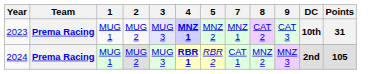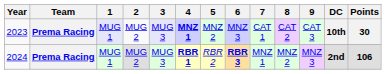+ column: 6 | MNZ 3 | RBR 3
2023 | 1: no background -> lavender background
2023 | 7: MNZ 1 -> CAT 1
2023 | Points: 31 -> 30
2024 | 7: CAT 1 -> MNZ 1
2024 | Points: 105 -> 106
